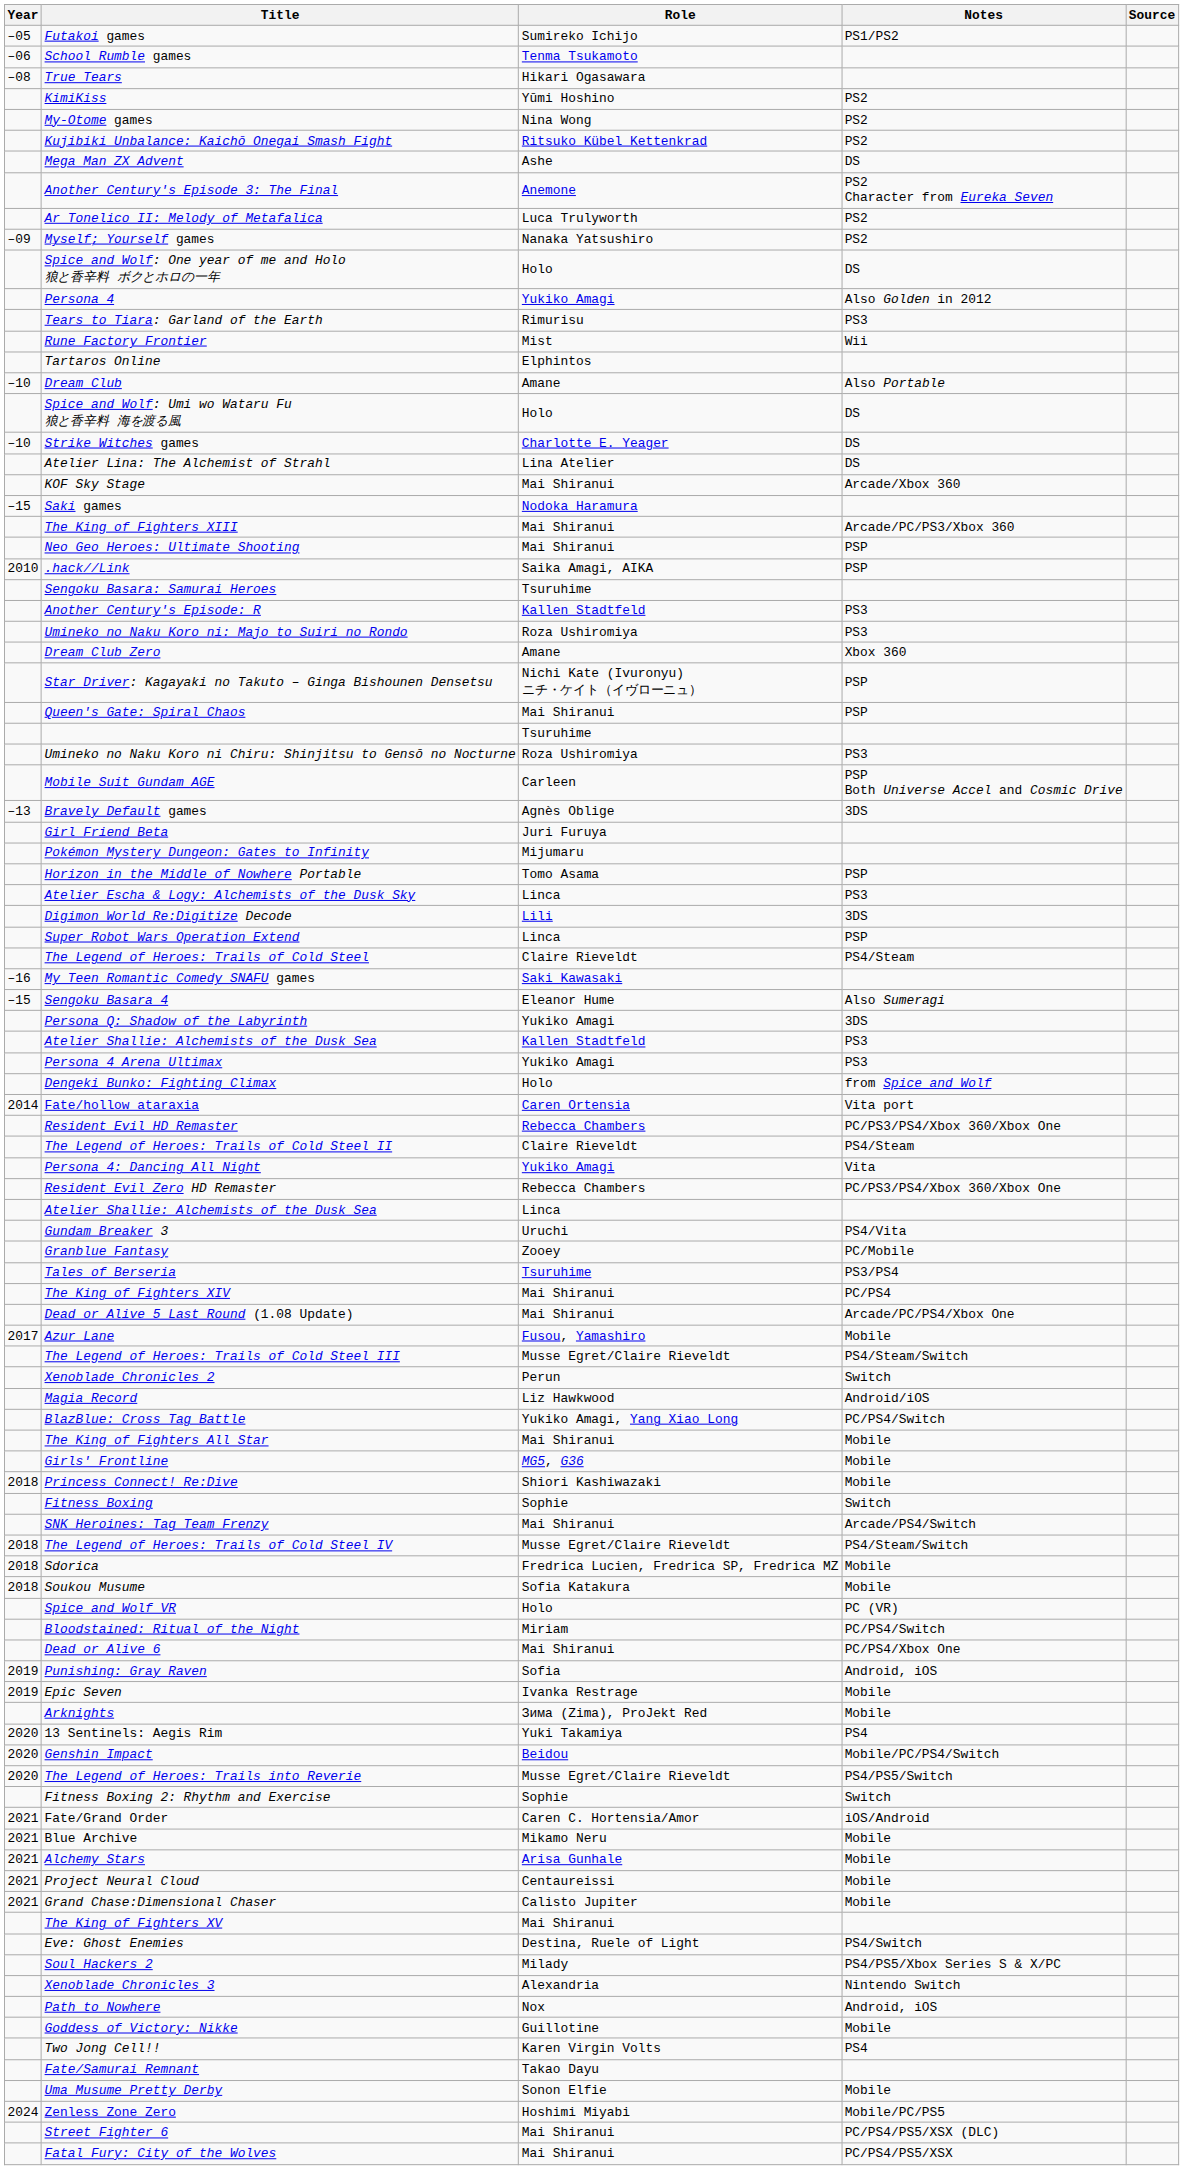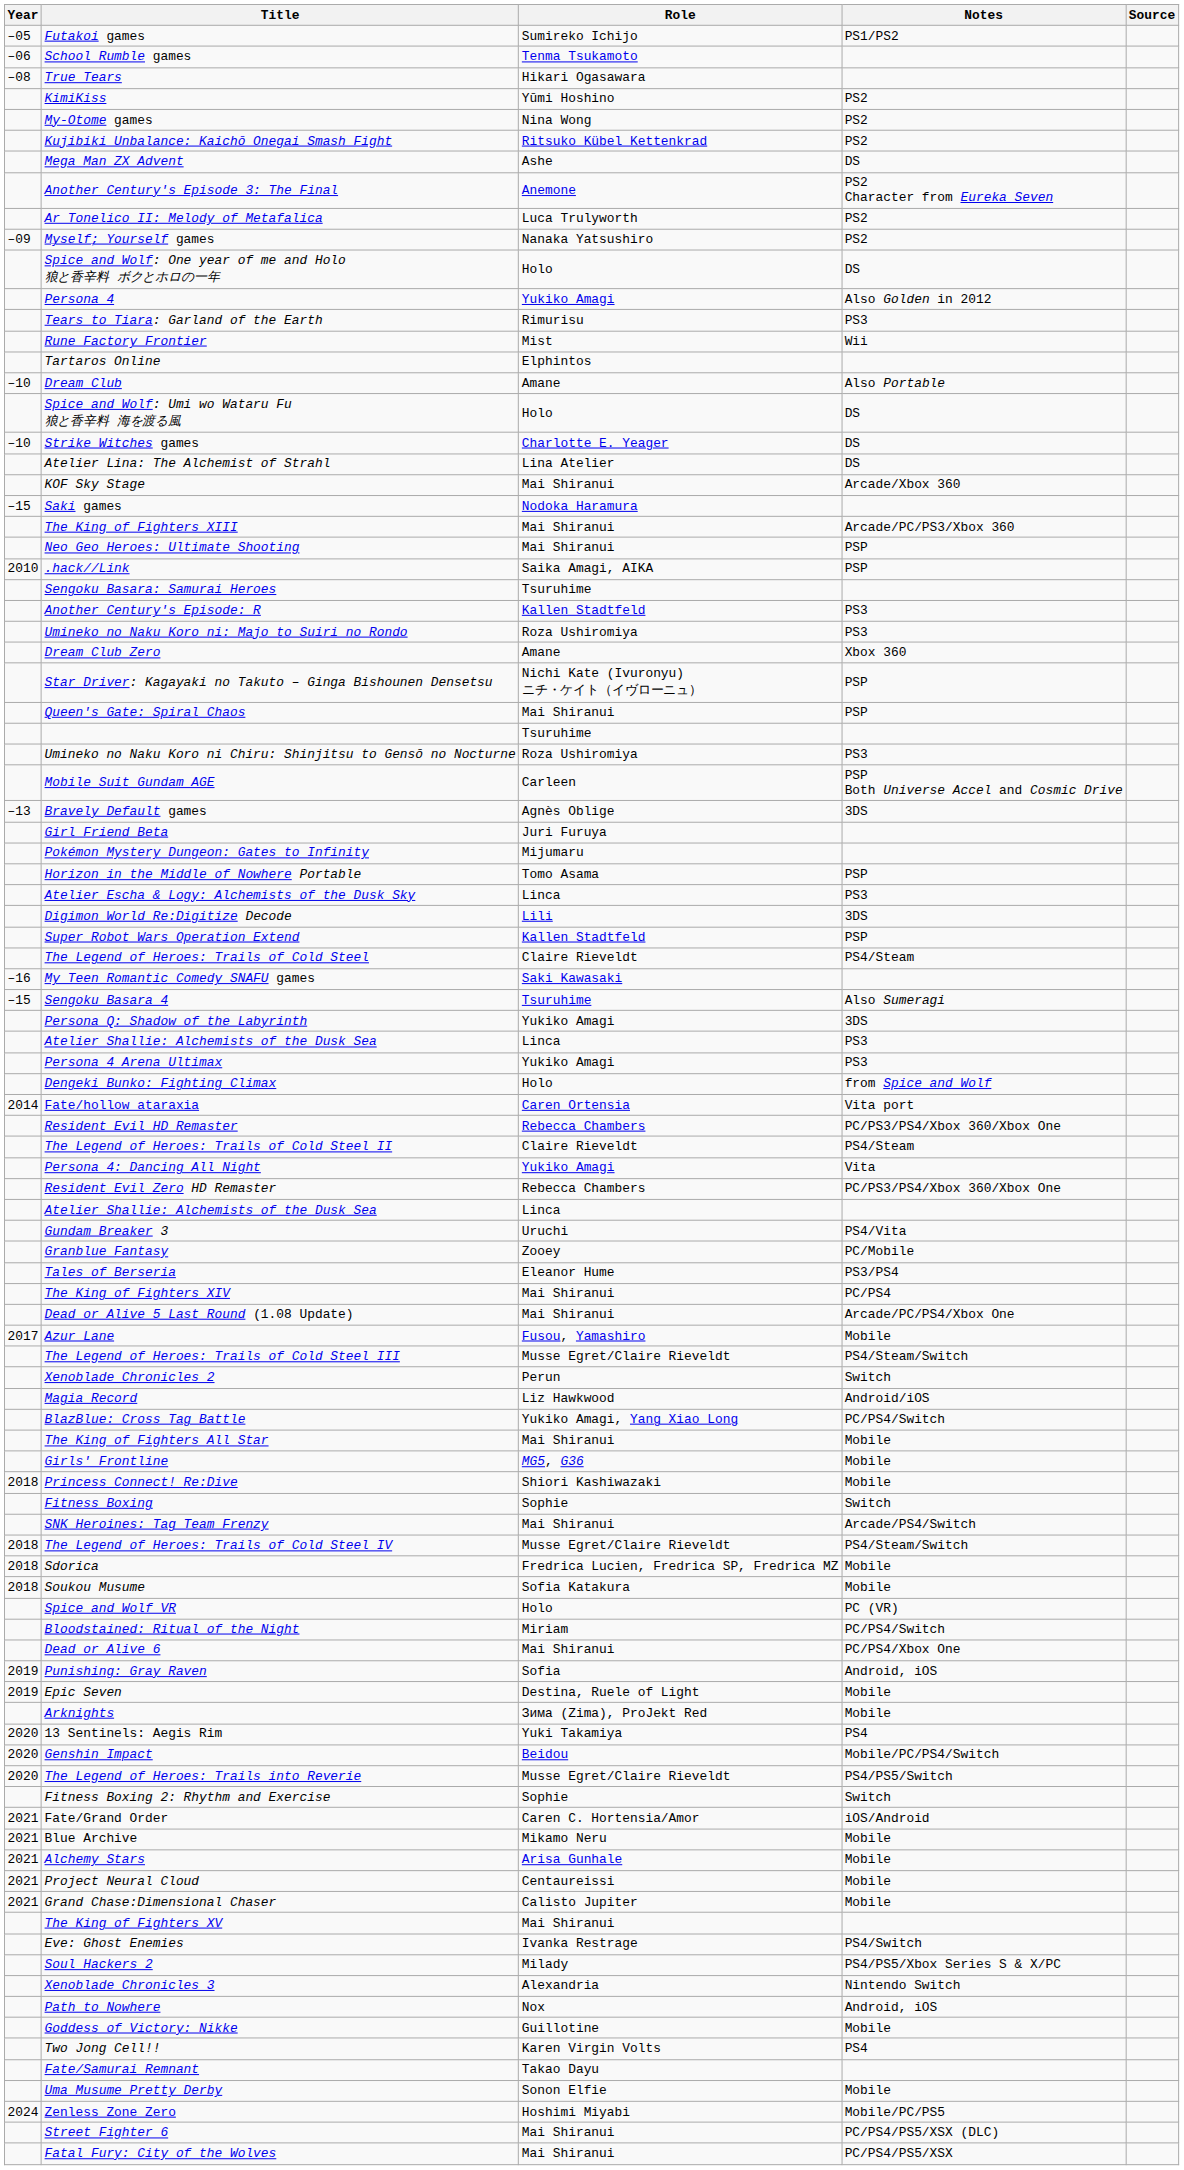Super Robot Wars Operation Extend | Role: Linca -> Kallen Stadtfeld
Sengoku Basara 4 | Role: Eleanor Hume -> Tsuruhime
Atelier Shallie: Alchemists of the Dusk Sea / PS3 | Role: Kallen Stadtfeld -> Linca
Tales of Berseria | Role: Tsuruhime -> Eleanor Hume
Epic Seven | Role: Ivanka Restrage -> Destina, Ruele of Light
Eve: Ghost Enemies | Role: Destina, Ruele of Light -> Ivanka Restrage
